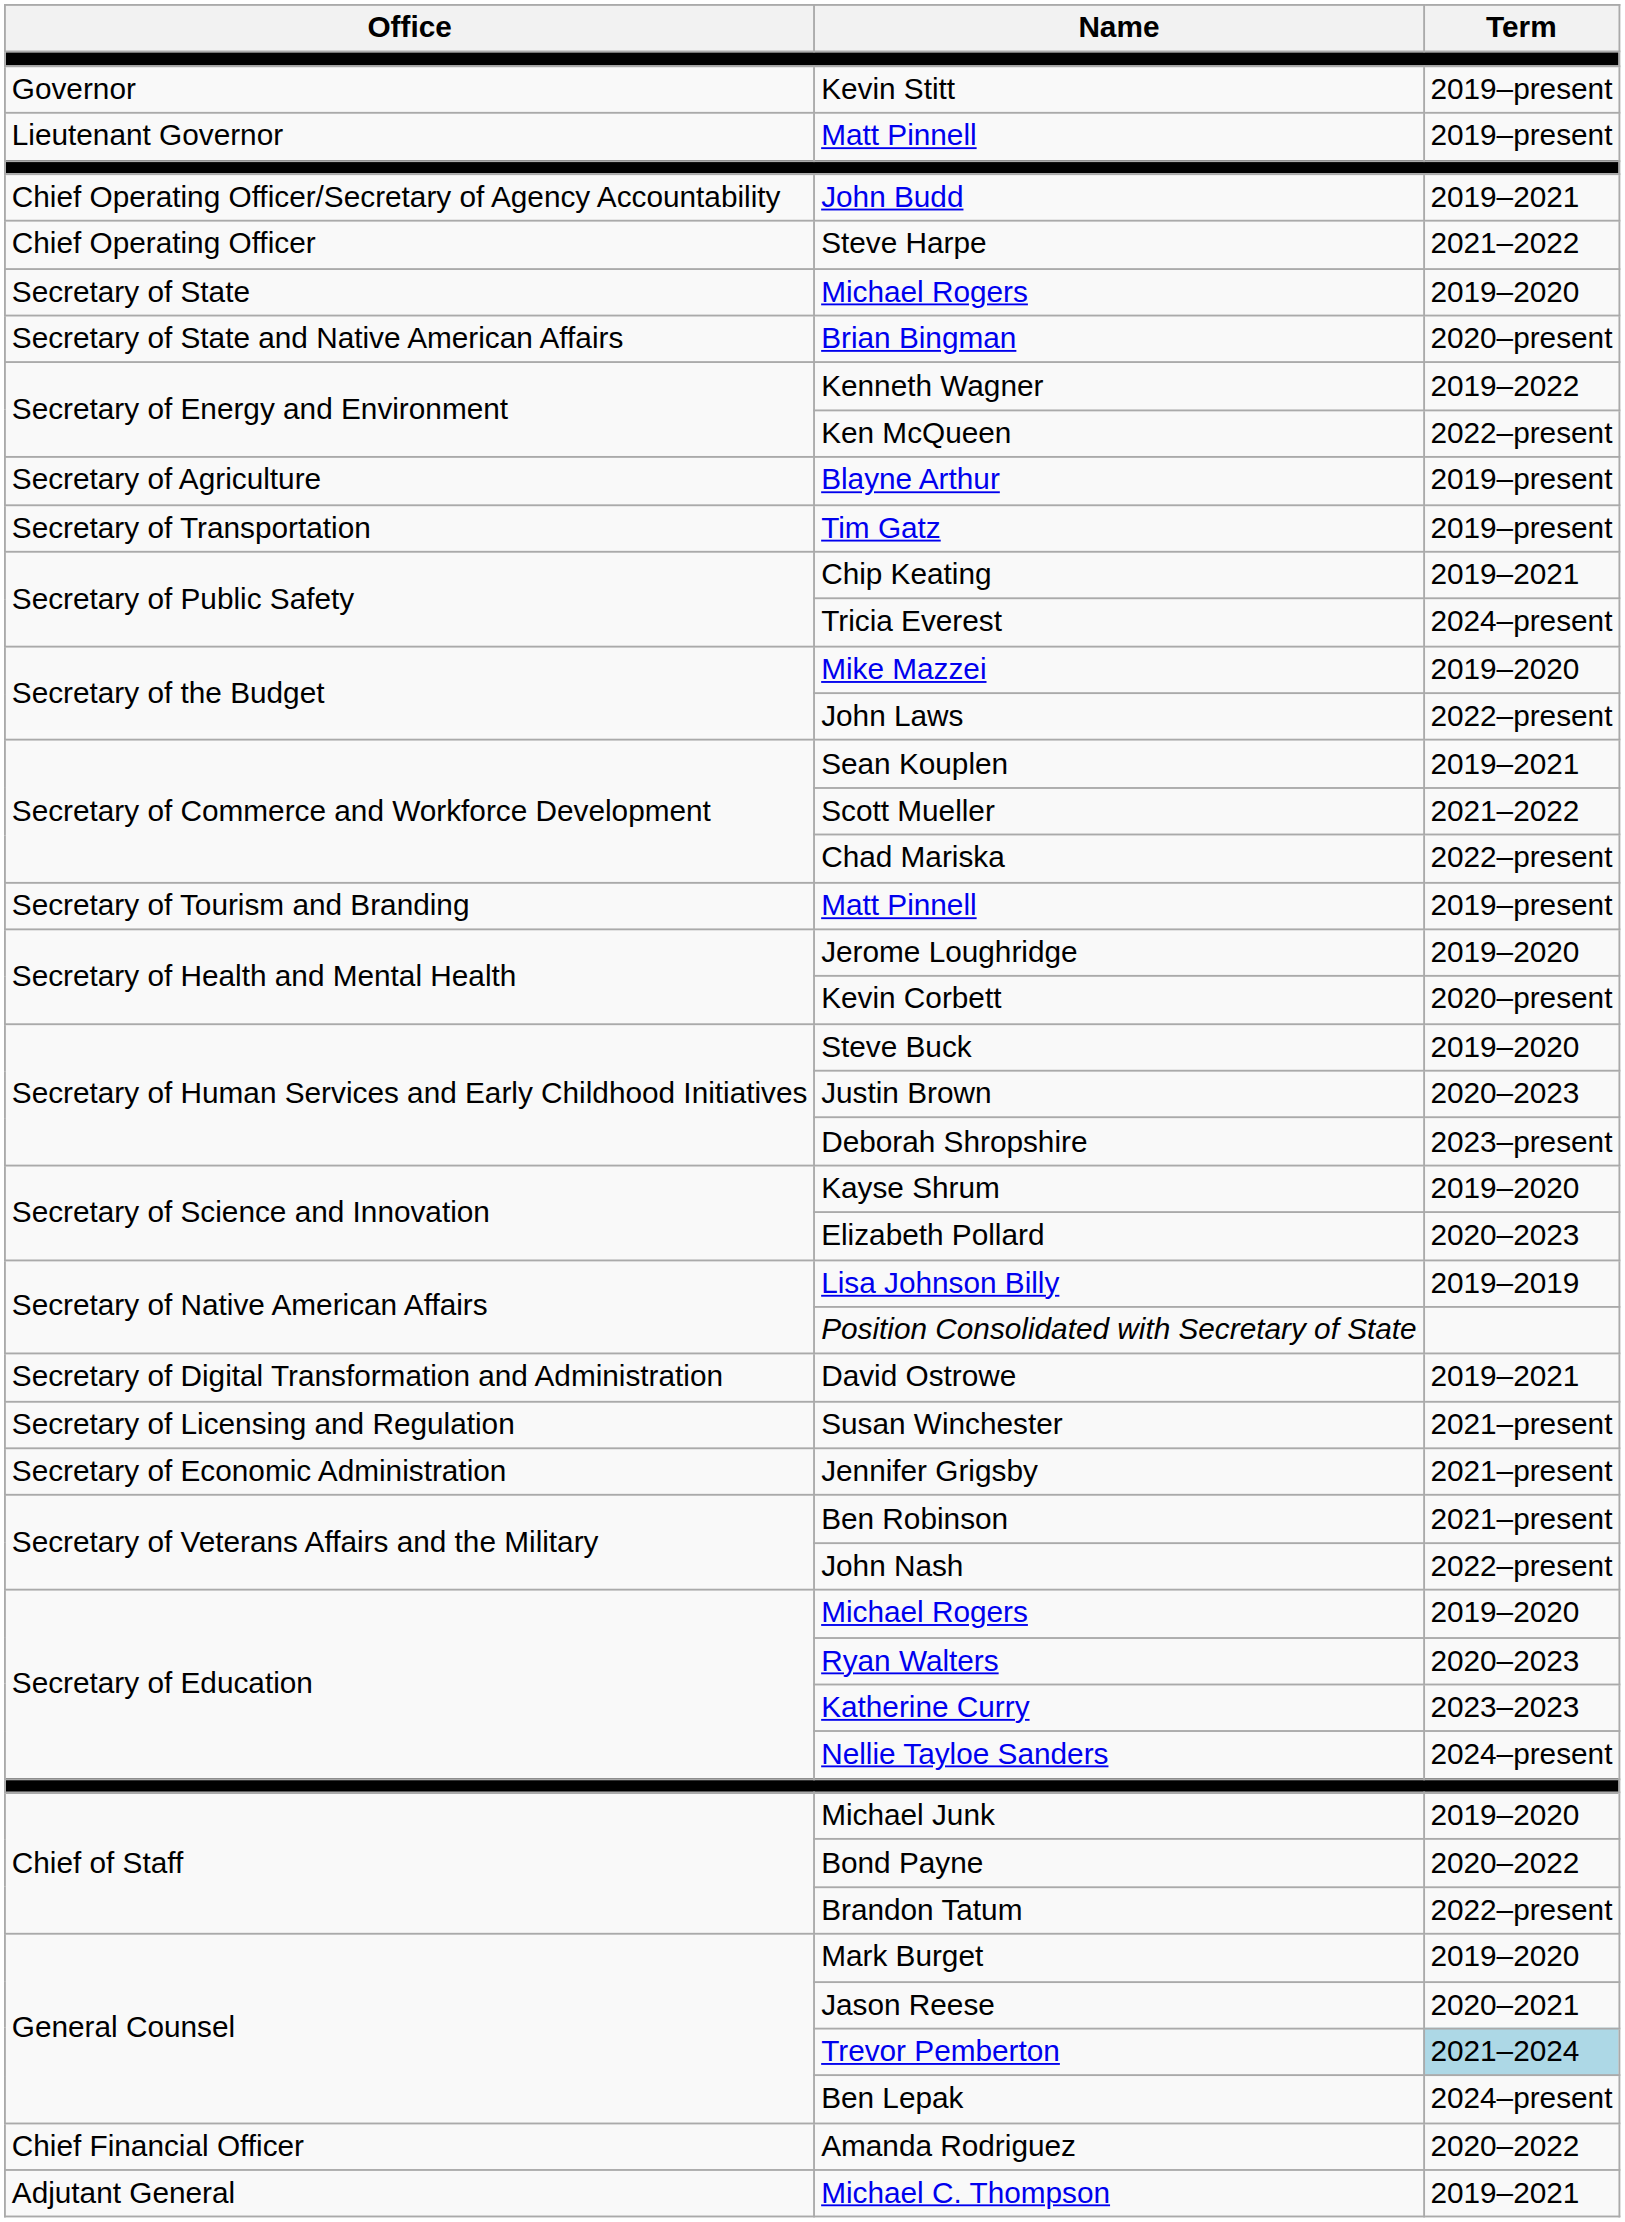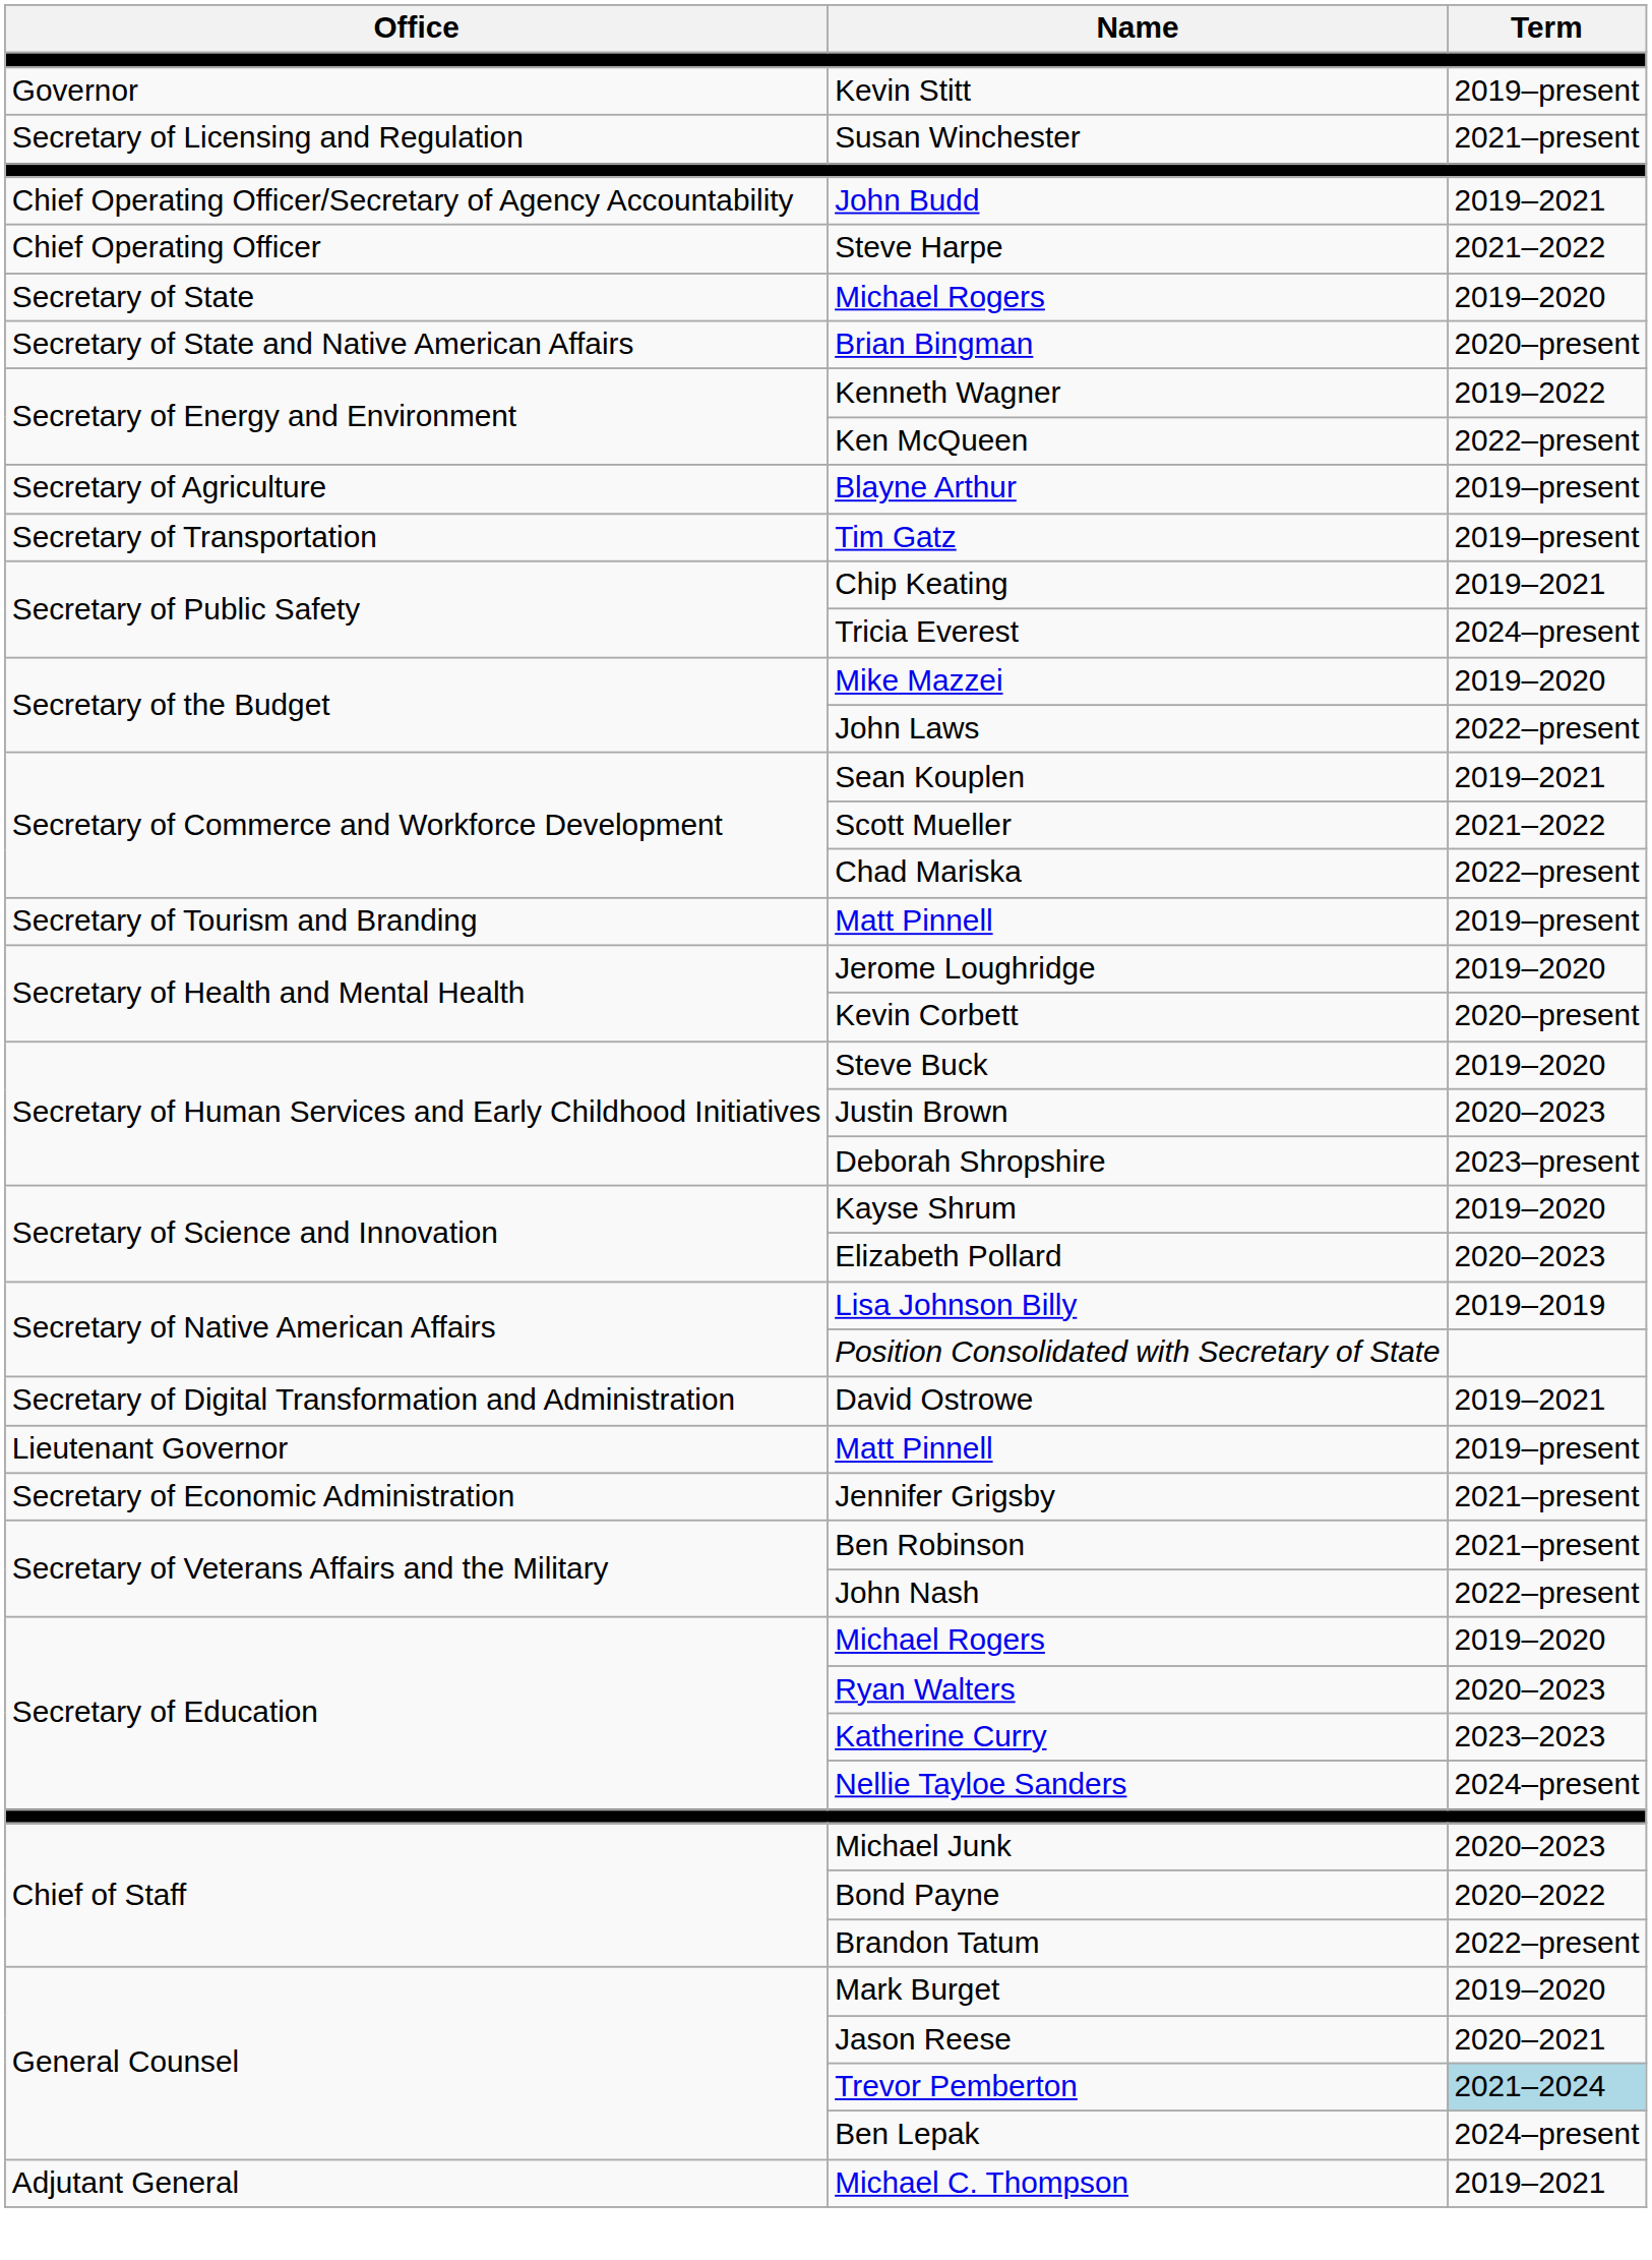rows swapped: Lieutenant Governor / Matt Pinnell <-> Susan Winchester
Michael Junk | Term: 2019–2020 -> 2020–2023
- row: Chief Financial Officer | Amanda Rodriguez | 2020–2022
